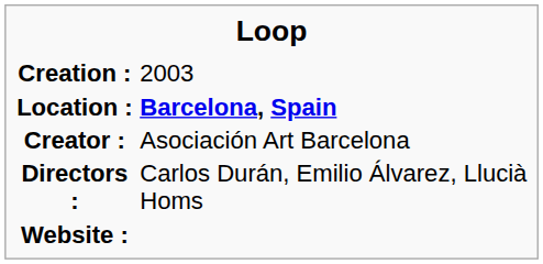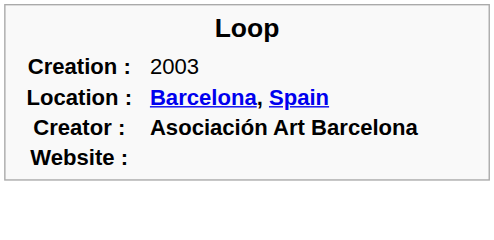Creator : | column 2: normal -> bold
- row: Directors : | Carlos Durán, Emilio Álvarez, Llucià Homs
